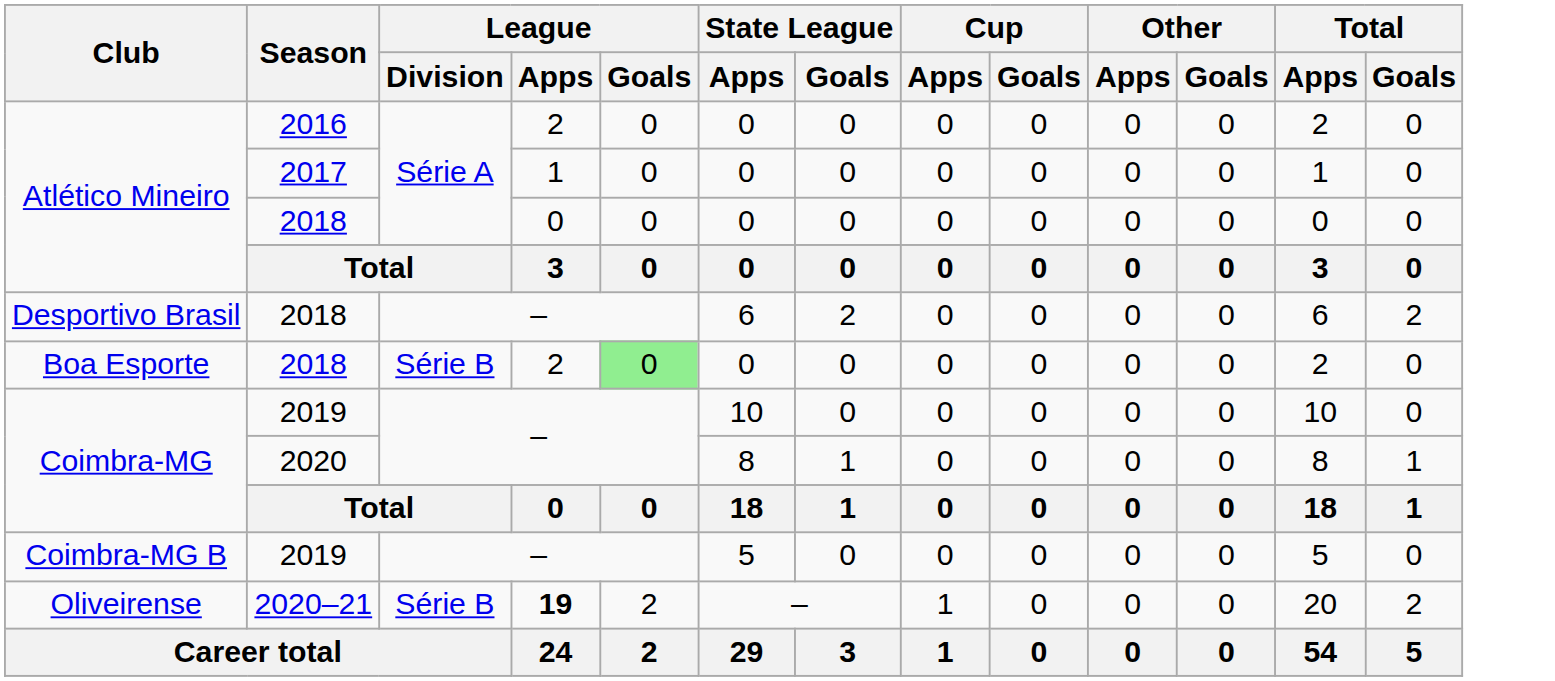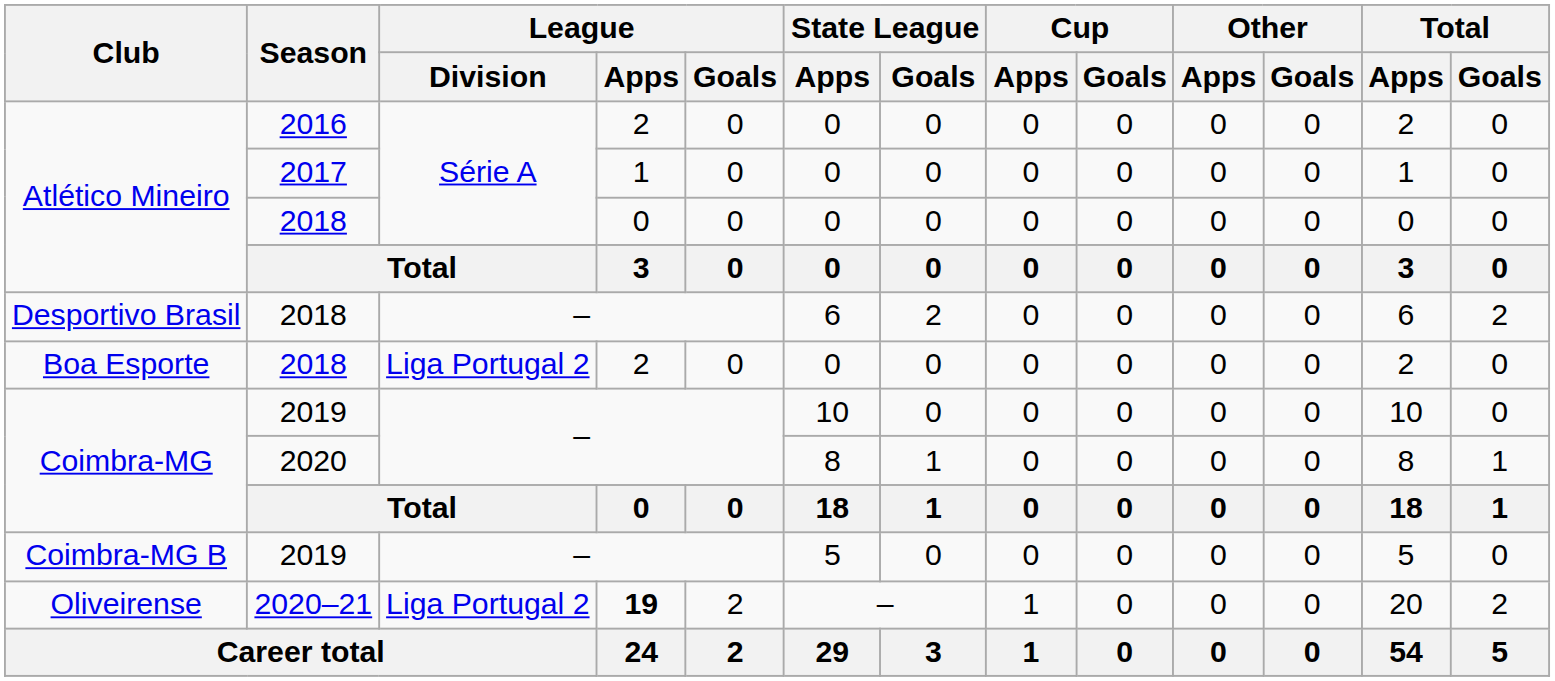Boa Esporte | League / Division: Série B -> Liga Portugal 2
Boa Esporte | League / Goals: lightgreen background -> no background
Oliveirense | League / Division: Série B -> Liga Portugal 2
